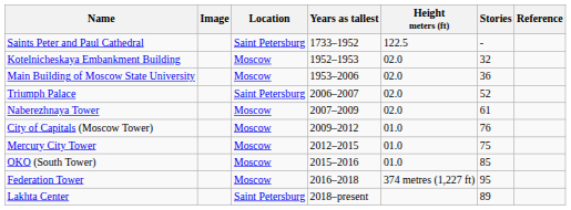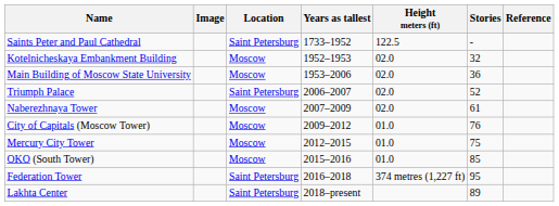Federation Tower | Location: Moscow -> Saint Petersburg
